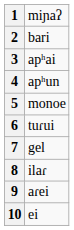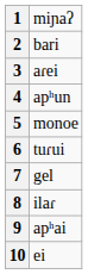3 | column 2: apʰai -> aɾei
9 | column 2: aɾei -> apʰai
